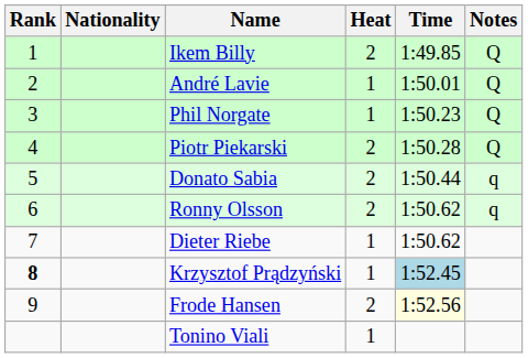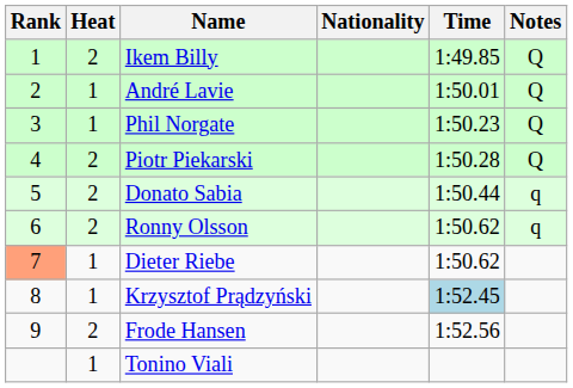columns swapped: Heat <-> Nationality
Dieter Riebe | Rank: no background -> lightsalmon background
Krzysztof Prądzyński | Rank: bold -> normal
Frode Hansen | Time: lightyellow background -> no background
